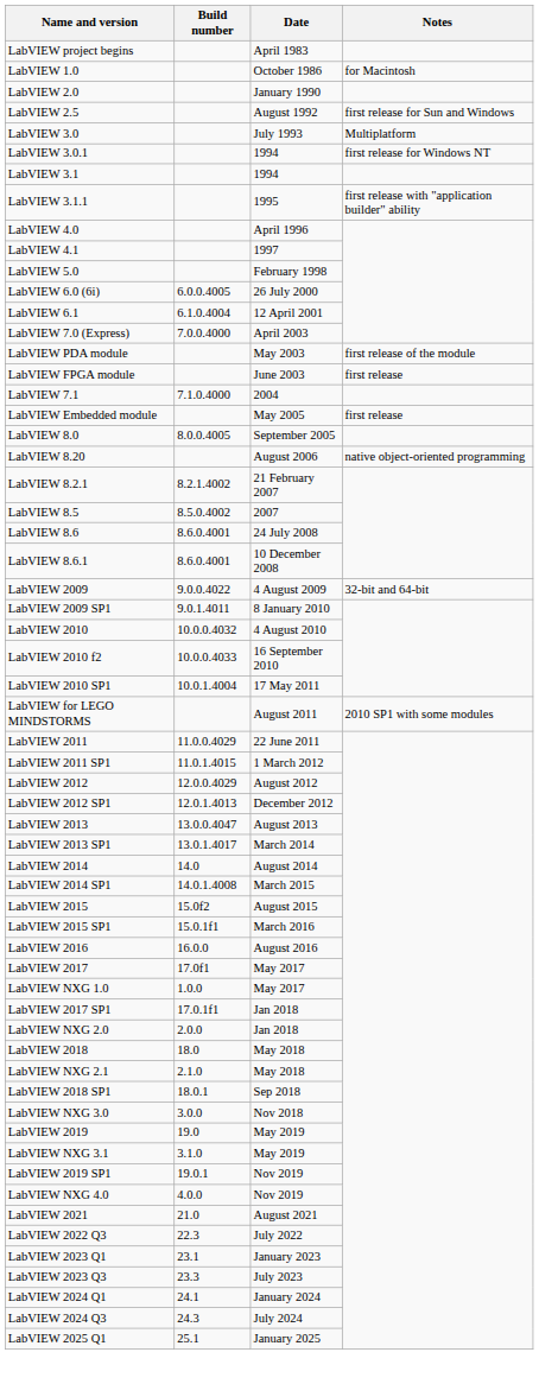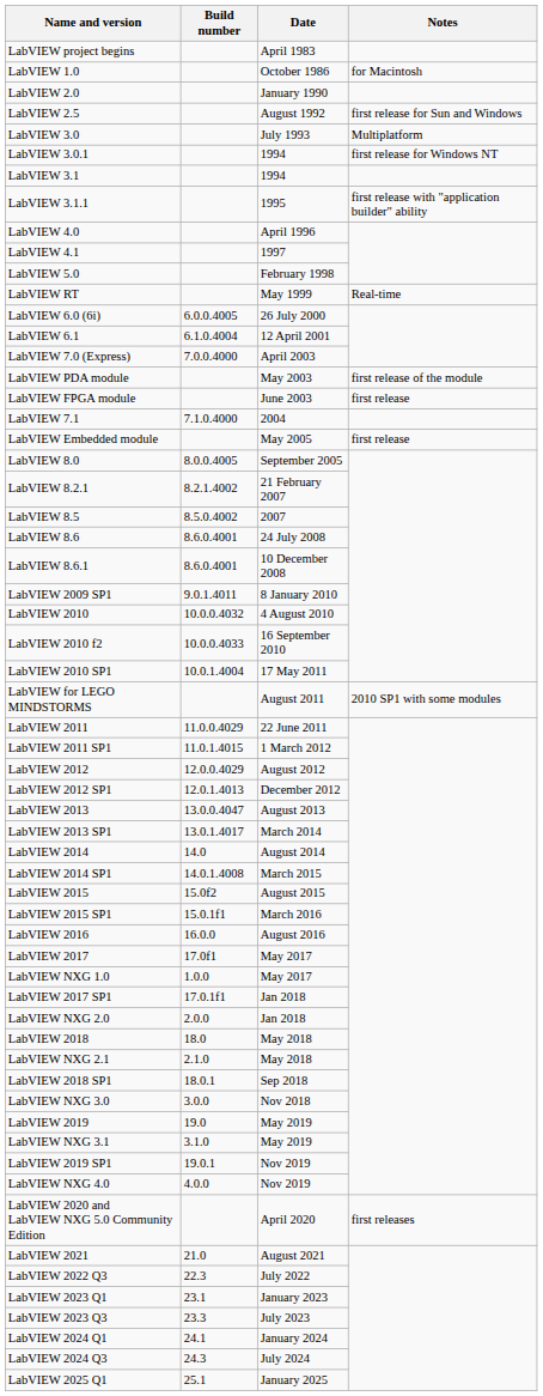+ row: LabVIEW RT | May 1999 | Real-time
- row: LabVIEW 8.20 | August 2006 | native object-oriented programming
- row: LabVIEW 2009 | 9.0.0.4022 | 4 August 2009 | 32-bit and 64-bit
+ row: LabVIEW 2020 and LabVIEW NXG 5.0 Community Edition | April 2020 | first releases
